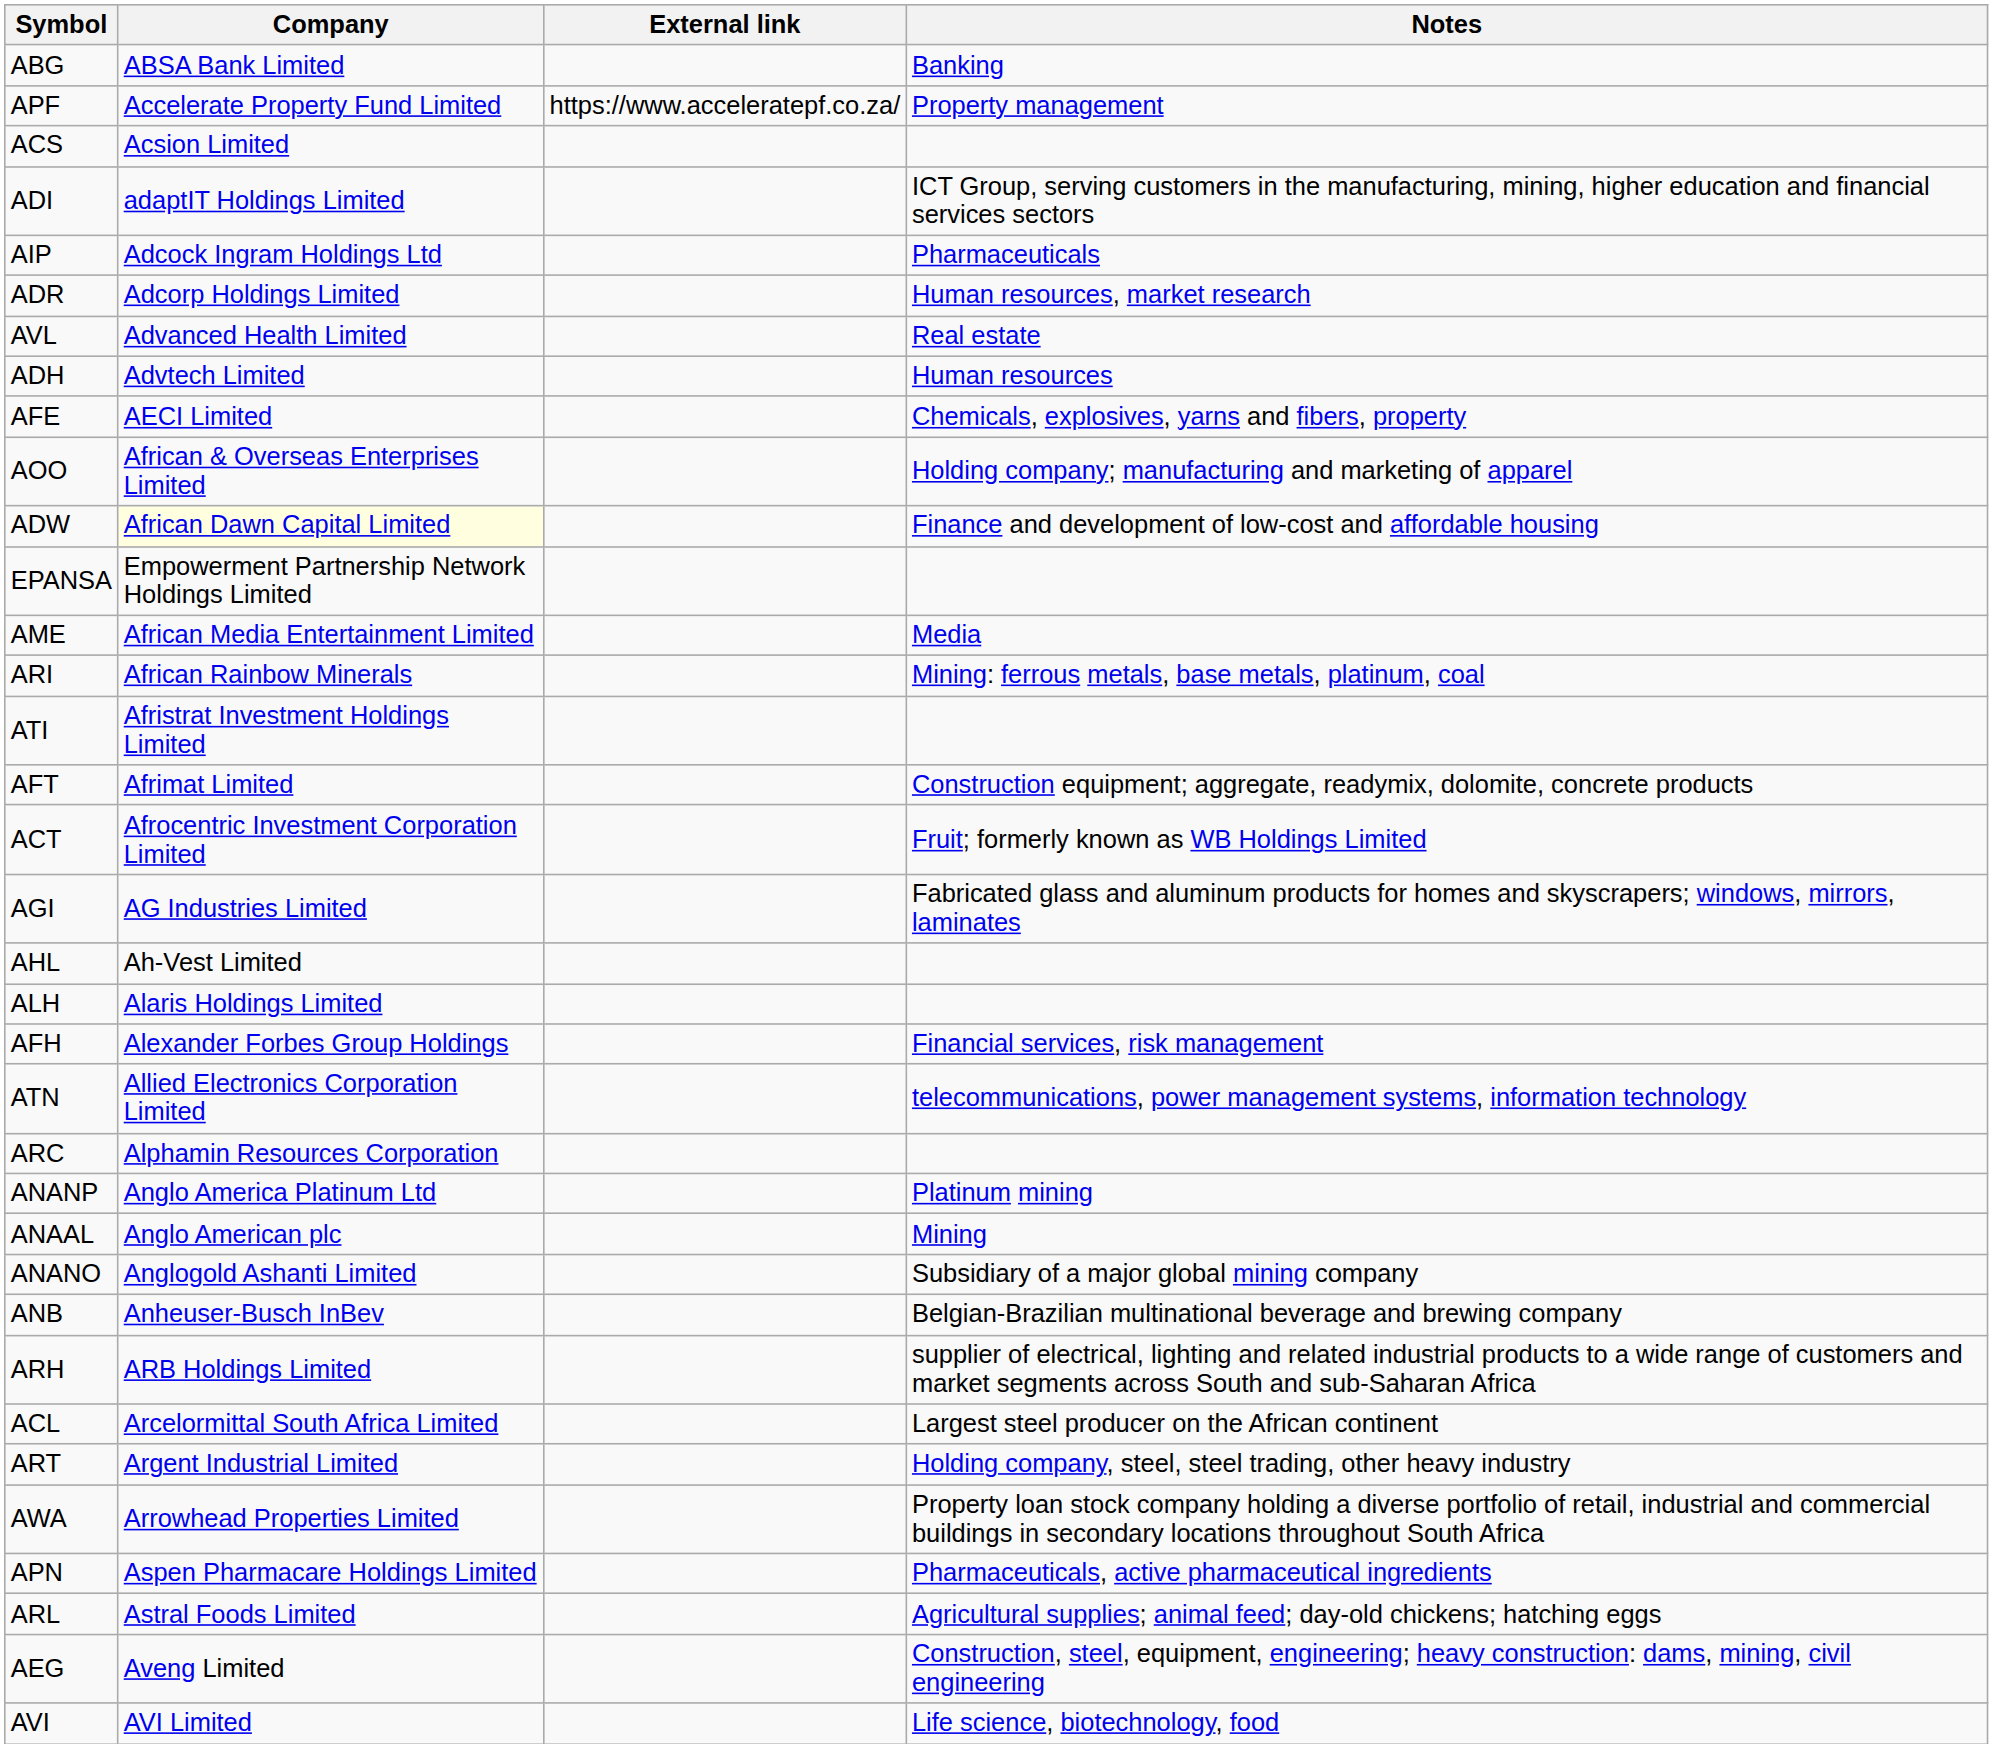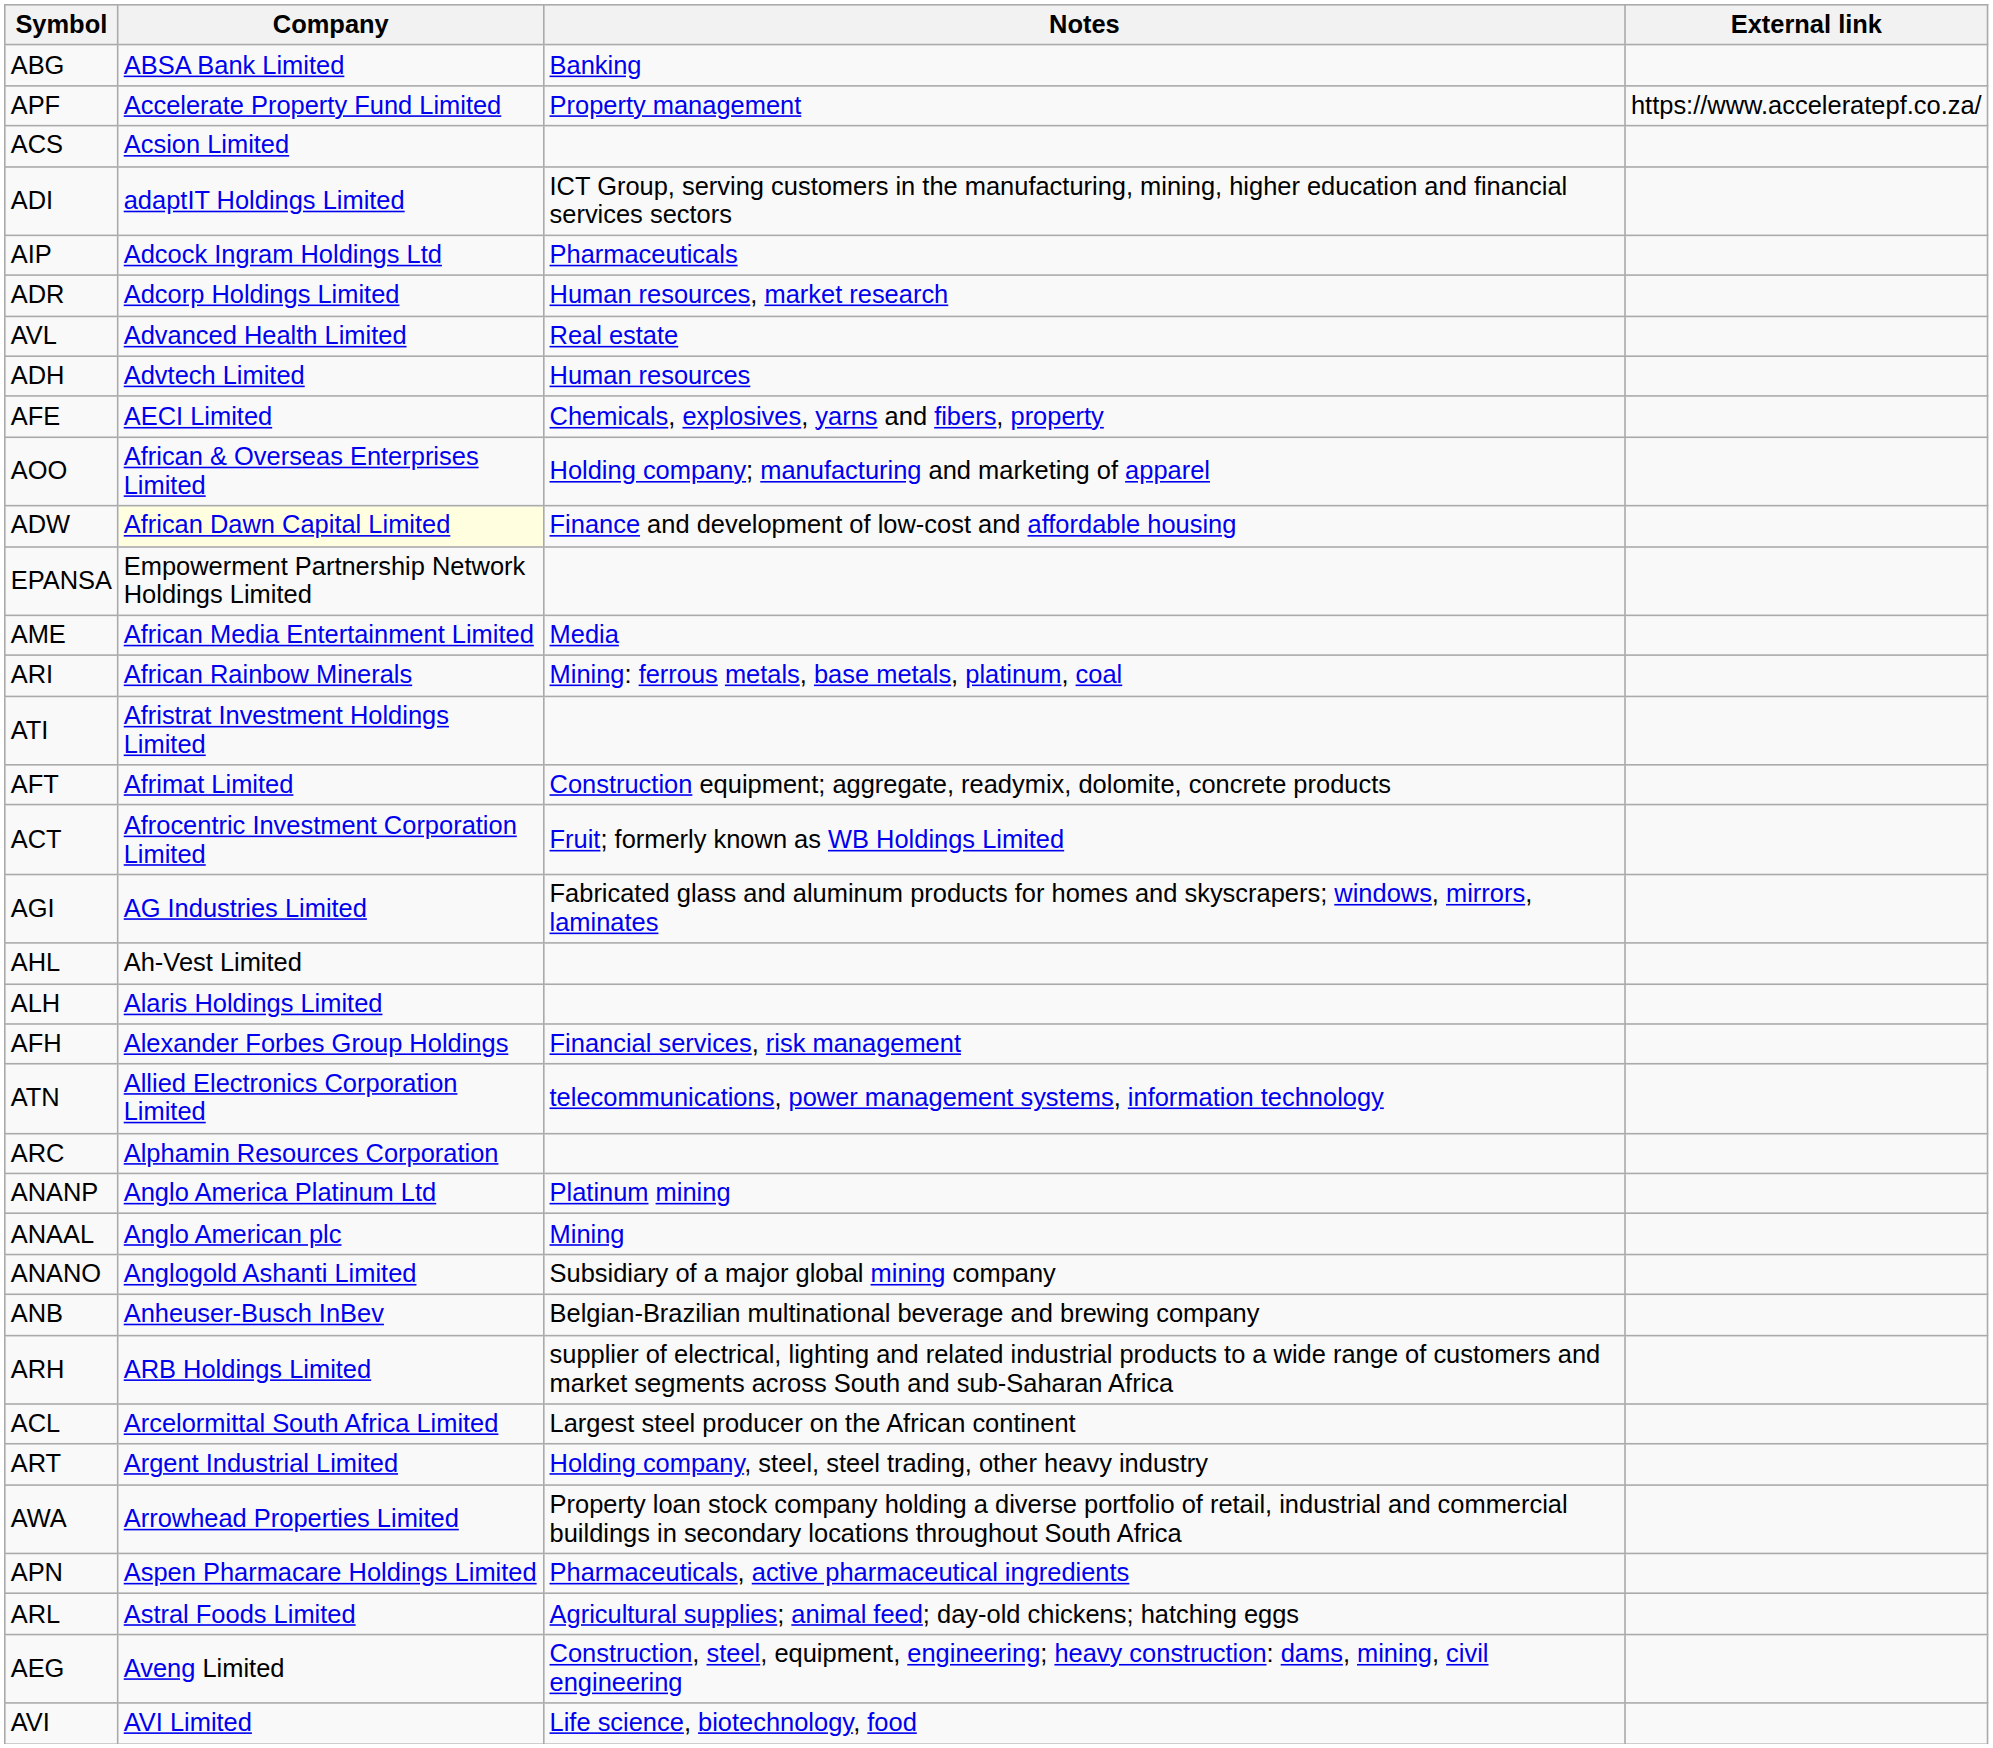columns swapped: Notes <-> External link
